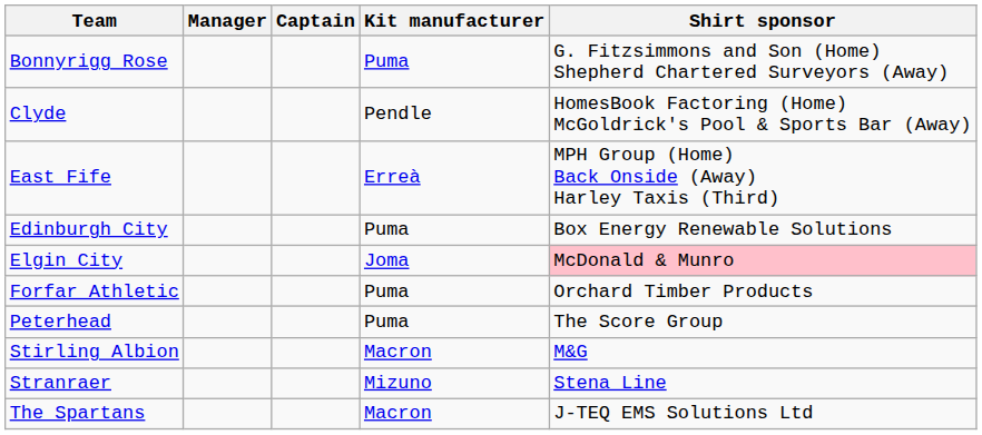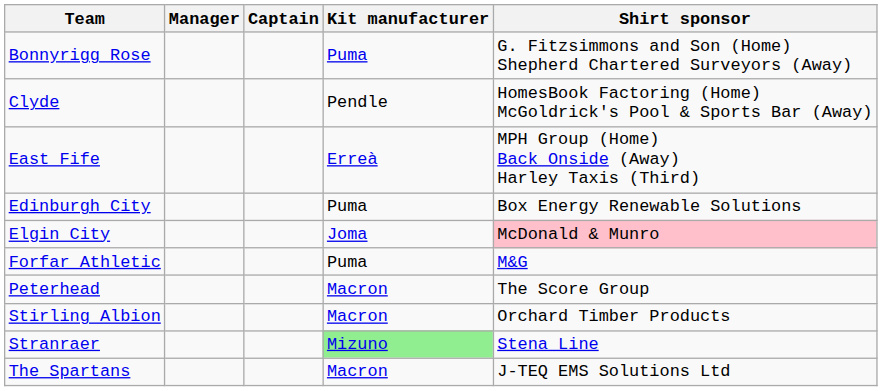Forfar Athletic | Shirt sponsor: Orchard Timber Products -> M&G
Peterhead | Kit manufacturer: Puma -> Macron
Stirling Albion | Shirt sponsor: M&G -> Orchard Timber Products
Stranraer | Kit manufacturer: no background -> lightgreen background
